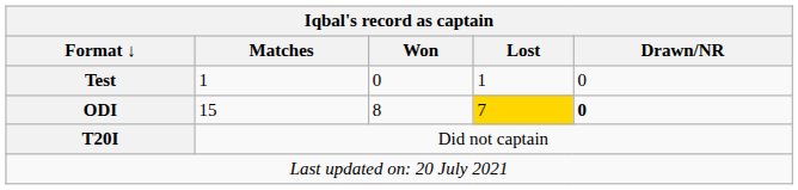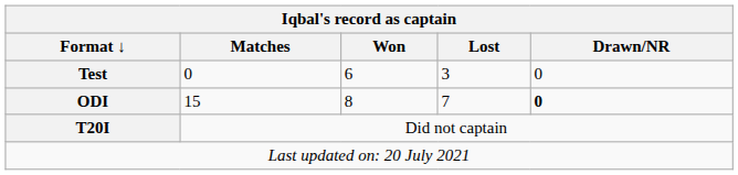Test | Matches: 1 -> 0
Test | Won: 0 -> 6
Test | Lost: 1 -> 3
ODI | Lost: gold background -> no background
